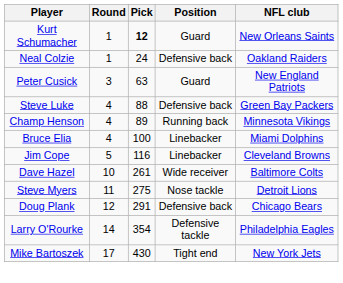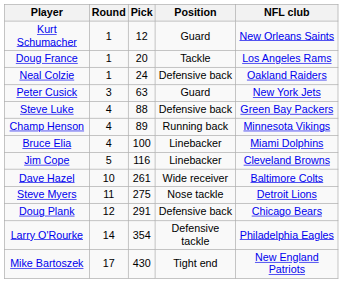Kurt Schumacher | Pick: bold -> normal
+ row: Doug France | 1 | 20 | Tackle | Los Angeles Rams
Peter Cusick | NFL club: New England Patriots -> New York Jets
Mike Bartoszek | NFL club: New York Jets -> New England Patriots
